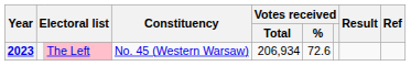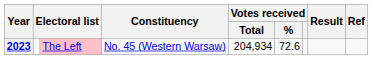2023 | Votes received / Total: 206,934 -> 204,934
